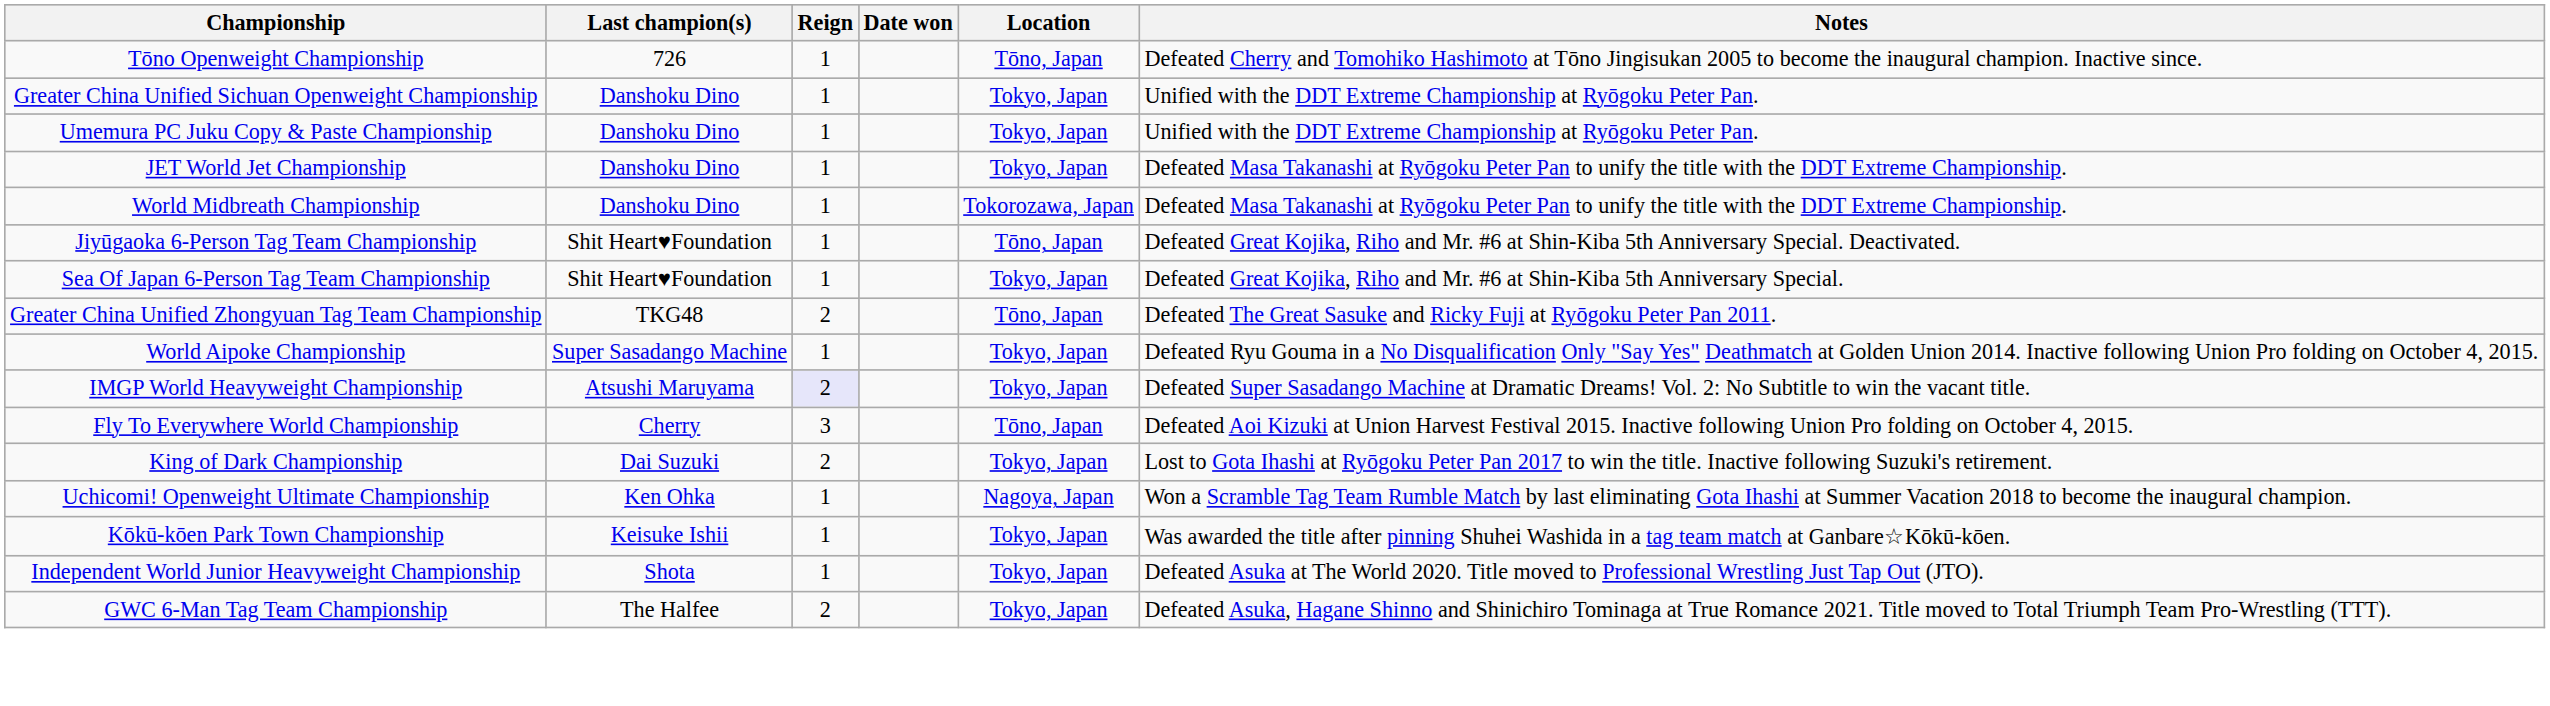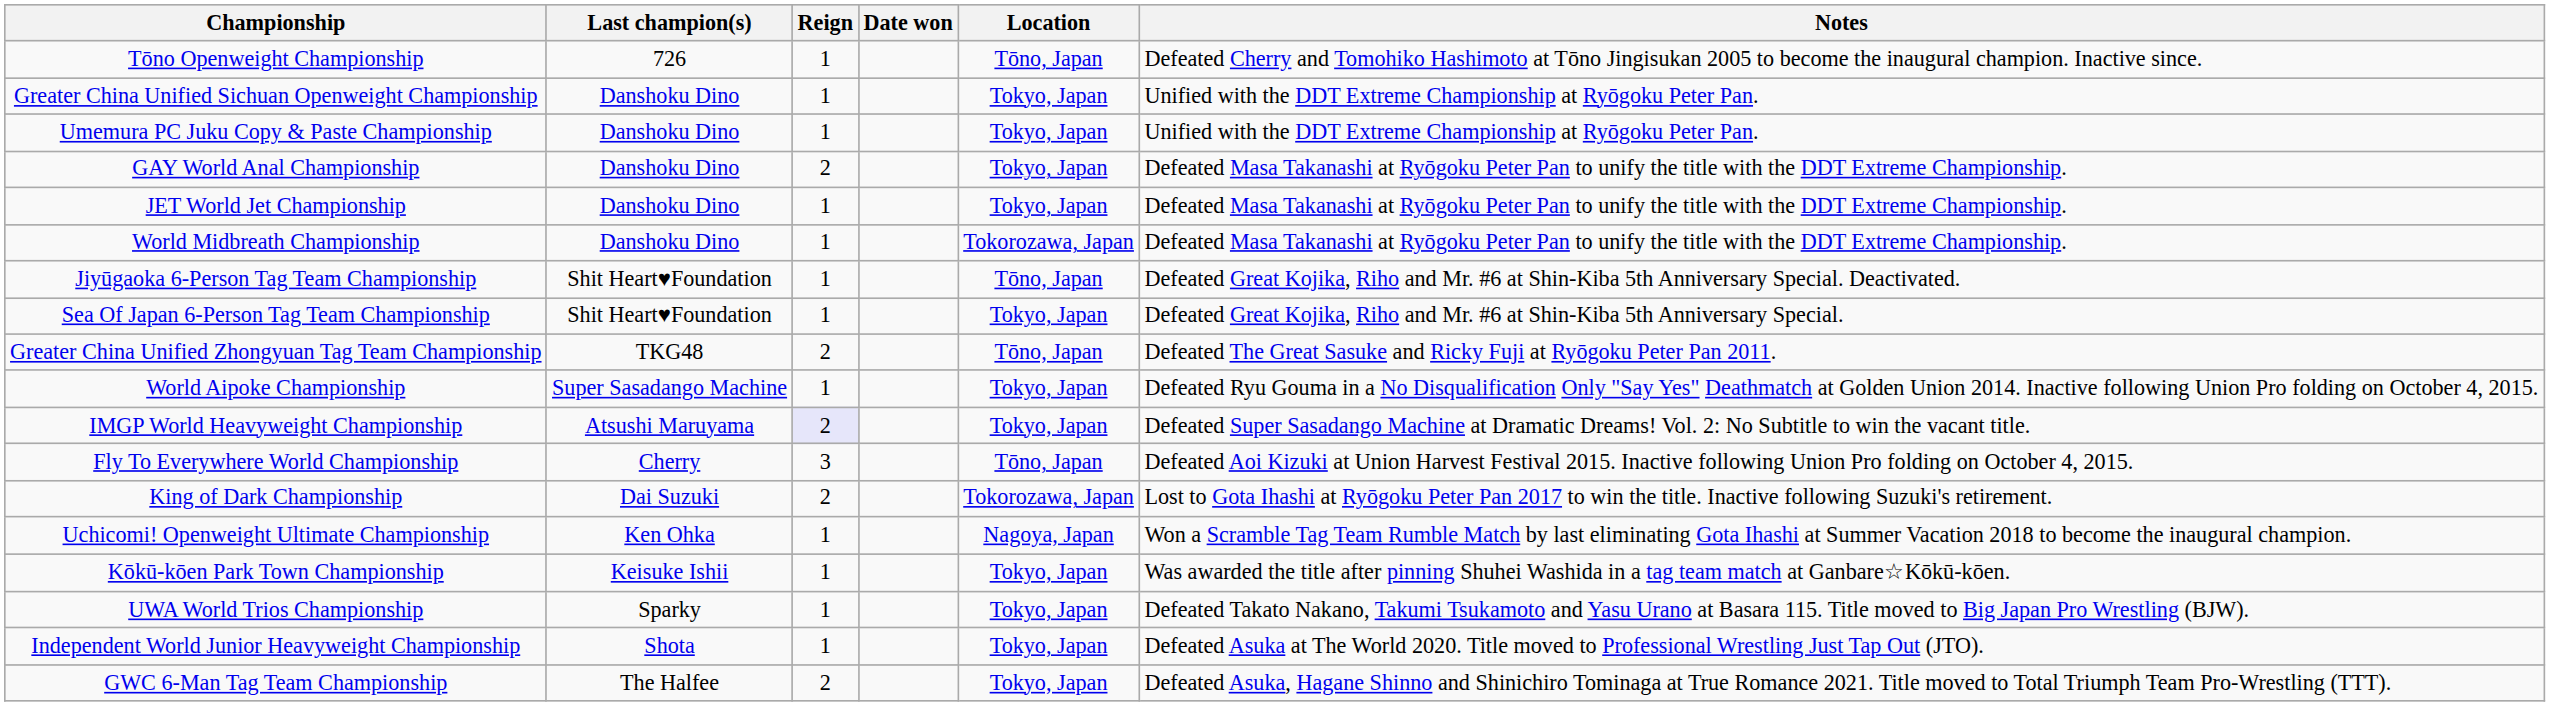+ row: GAY World Anal Championship | Danshoku Dino | 2 | Tokyo, Japan | Defeated Masa Takanashi at Ryōgoku Peter Pan to unify the title with the DDT Extreme Championship.
King of Dark Championship | Location: Tokyo, Japan -> Tokorozawa, Japan
+ row: UWA World Trios Championship | Sparky | 1 | Tokyo, Japan | Defeated Takato Nakano, Takumi Tsukamoto and Yasu Urano at Basara 115. Title moved to Big Japan Pro Wrestling (BJW).
